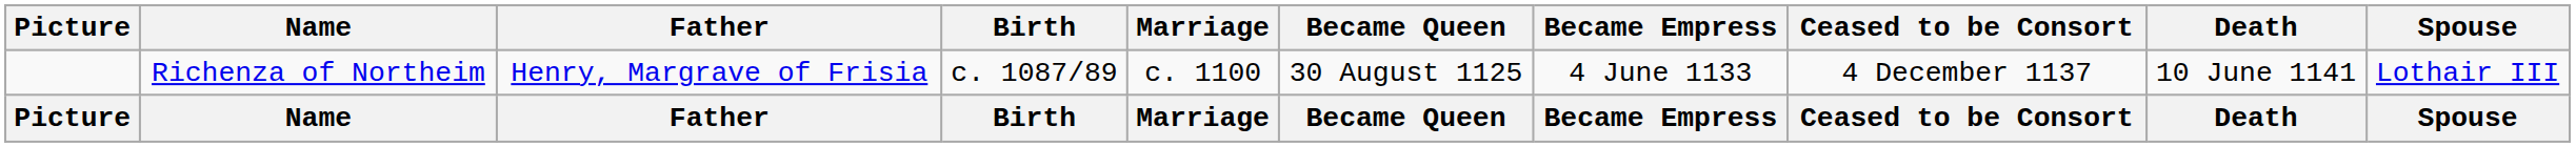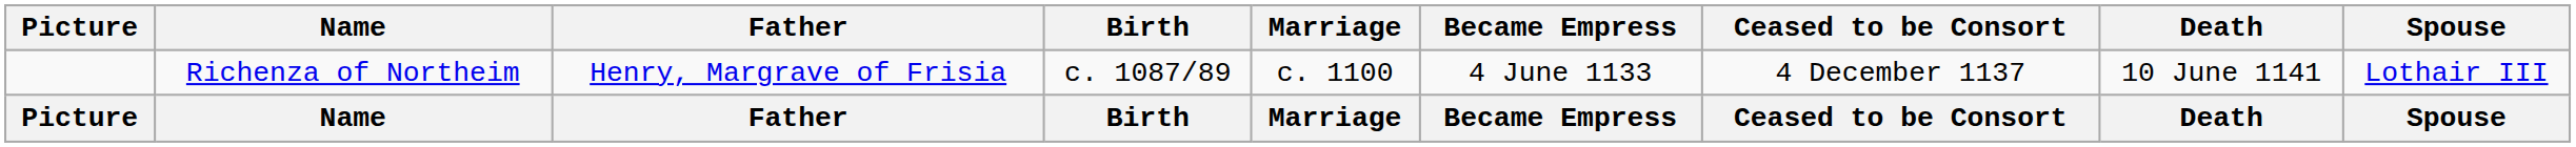- column: Became Queen | 30 August 1125 | Became Queen
